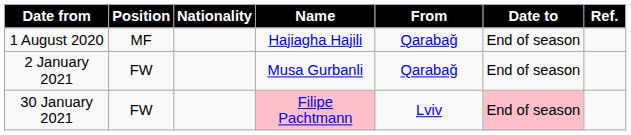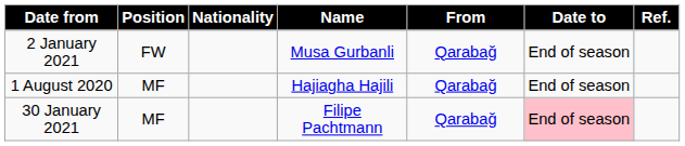rows swapped: 1 August 2020 <-> 2 January 2021
30 January 2021 | Position: FW -> MF
30 January 2021 | Name: pink background -> no background
30 January 2021 | From: Lviv -> Qarabağ
